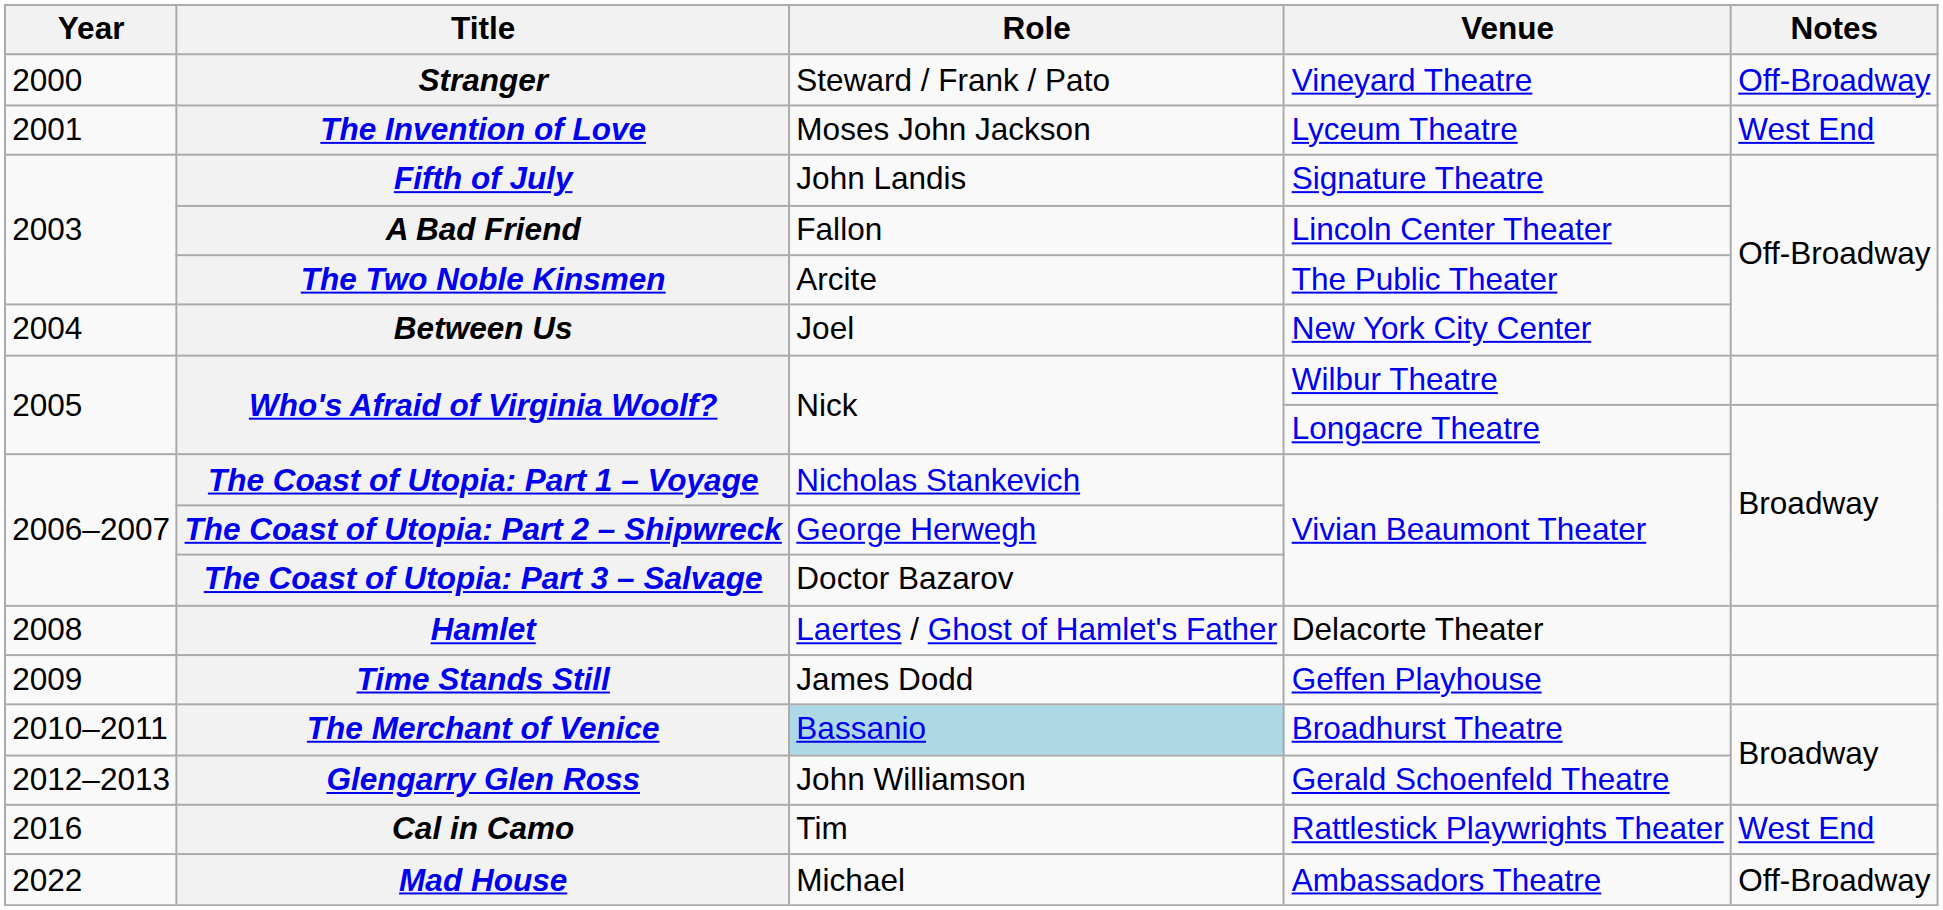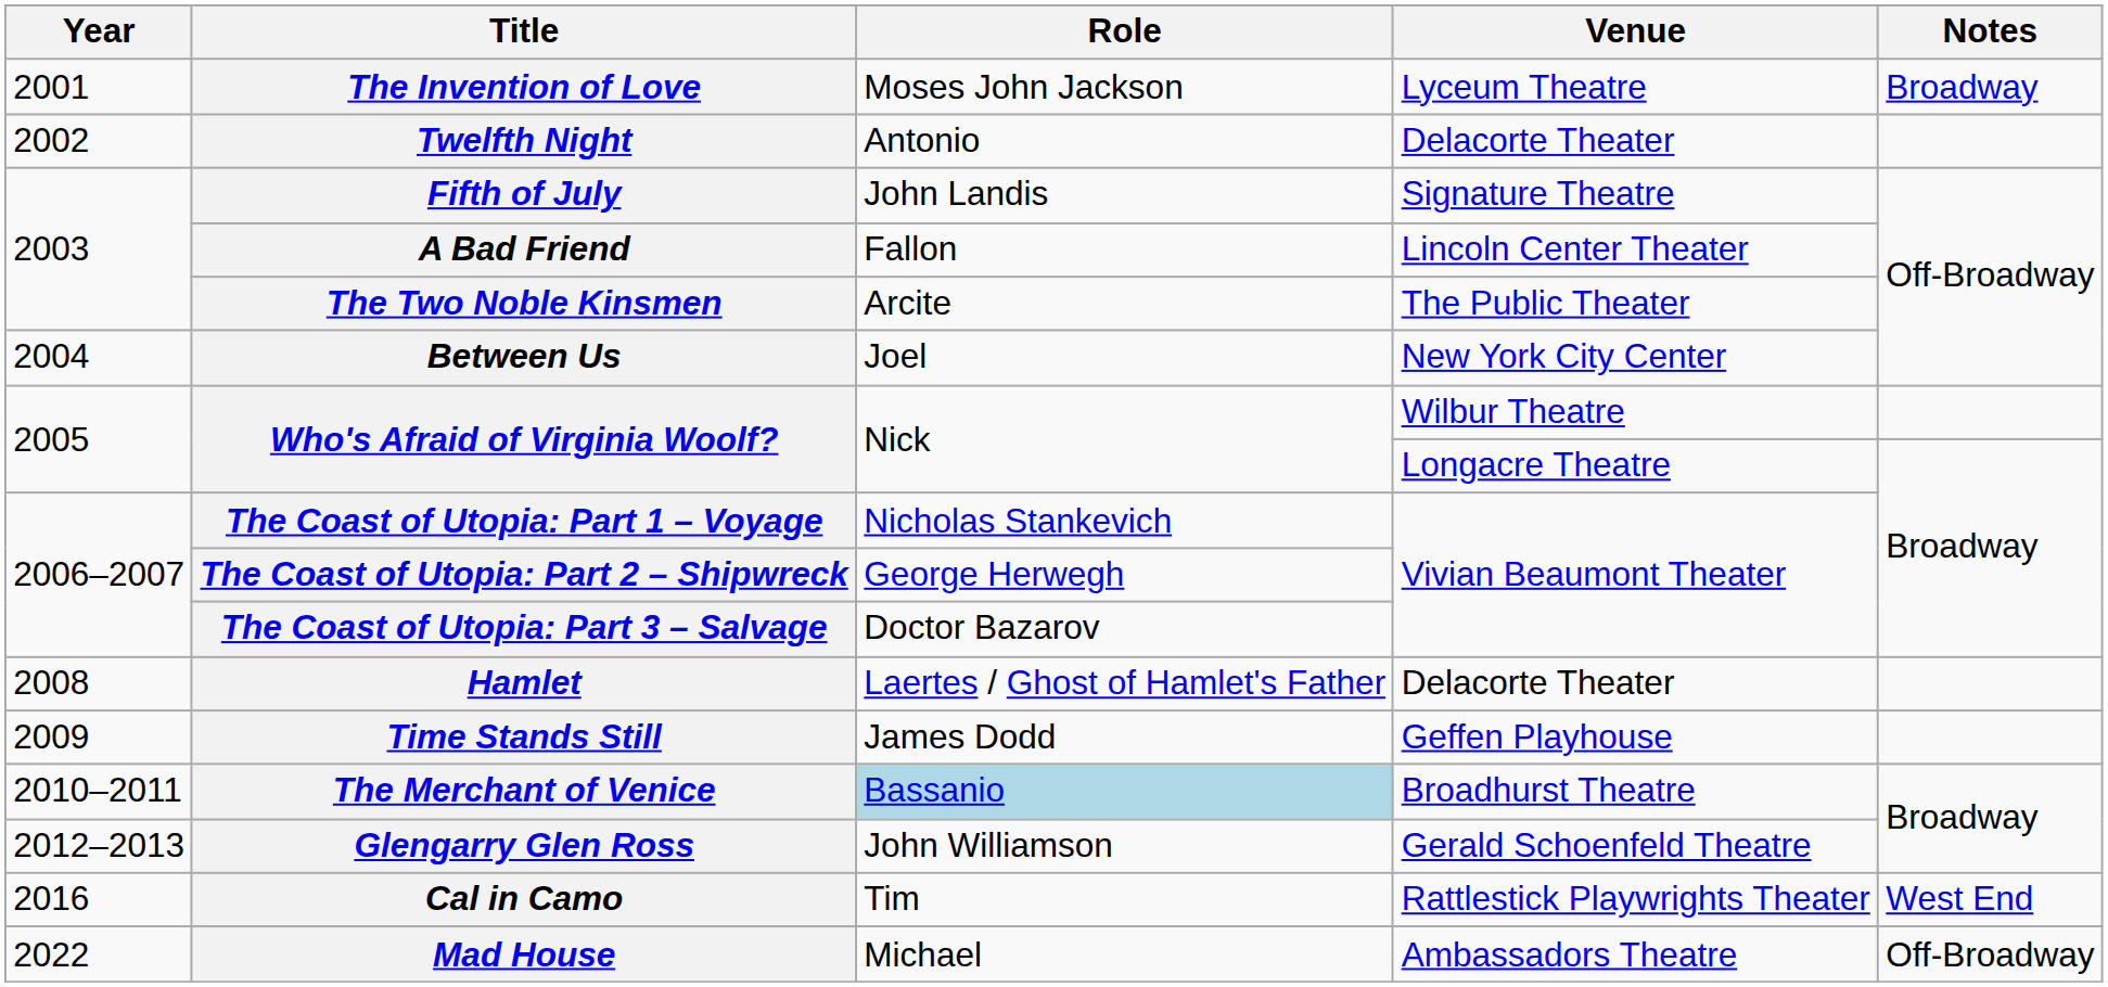- row: 2000 | Stranger | Steward / Frank / Pato | Vineyard Theatre | Off-Broadway
The Invention of Love | Notes: West End -> Broadway
+ row: 2002 | Twelfth Night | Antonio | Delacorte Theater
